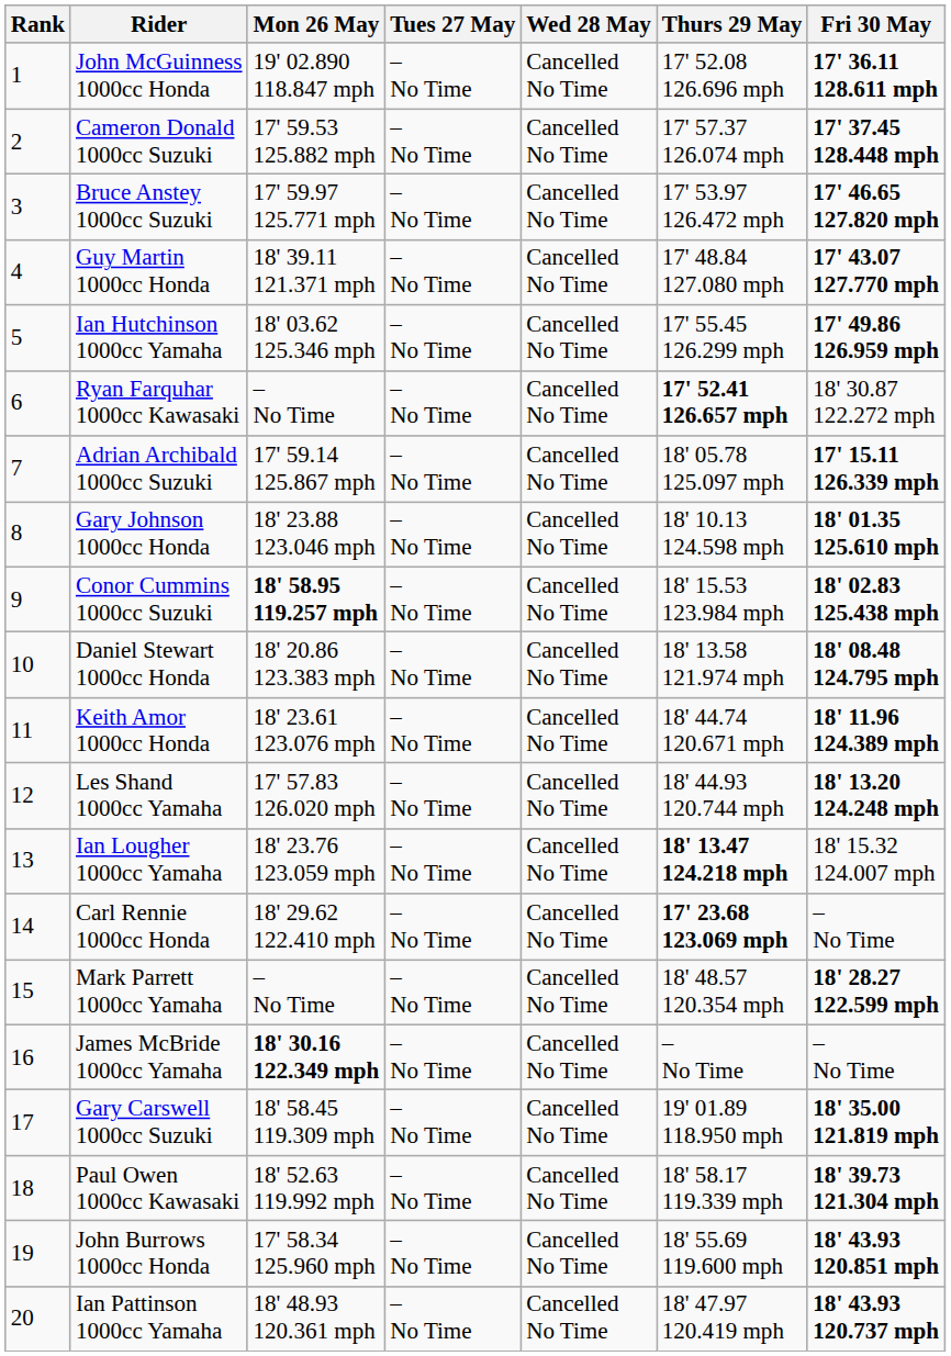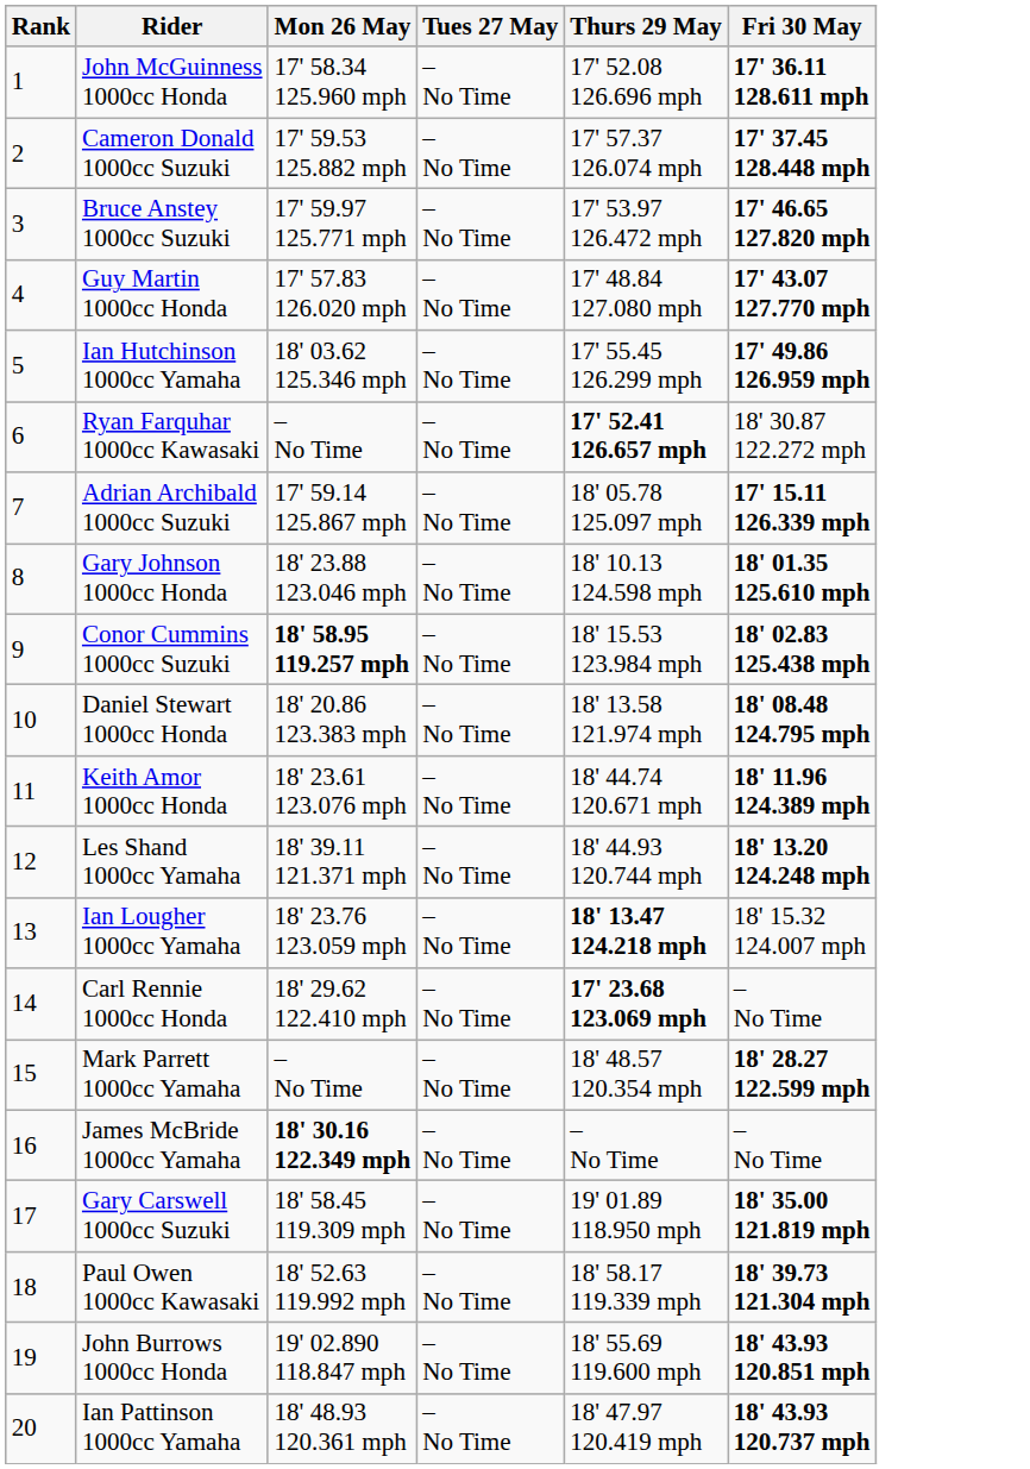- column: Wed 28 May | Cancelled No Time | Cancelled No Time | Cancelled No Time | Cancelled No Time | Cancelled No Time | Cancelled No Time | Cancelled No Time | Cancelled No Time | Cancelled No Time | Cancelled No Time | Cancelled No Time | Cancelled No Time | Cancelled No Time | Cancelled No Time | Cancelled No Time | Cancelled No Time | Cancelled No Time | Cancelled No Time | Cancelled No Time | Cancelled No Time
John McGuinness 1000cc Honda | Mon 26 May: 19' 02.890 118.847 mph -> 17' 58.34 125.960 mph
Guy Martin 1000cc Honda | Mon 26 May: 18' 39.11 121.371 mph -> 17' 57.83 126.020 mph
Les Shand 1000cc Yamaha | Mon 26 May: 17' 57.83 126.020 mph -> 18' 39.11 121.371 mph
John Burrows 1000cc Honda | Mon 26 May: 17' 58.34 125.960 mph -> 19' 02.890 118.847 mph
